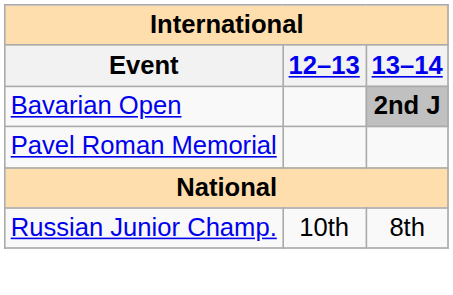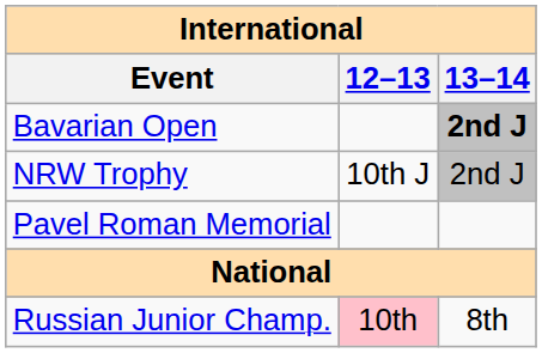+ row: NRW Trophy | 10th J | 2nd J
Russian Junior Champ. | 12–13: no background -> pink background
